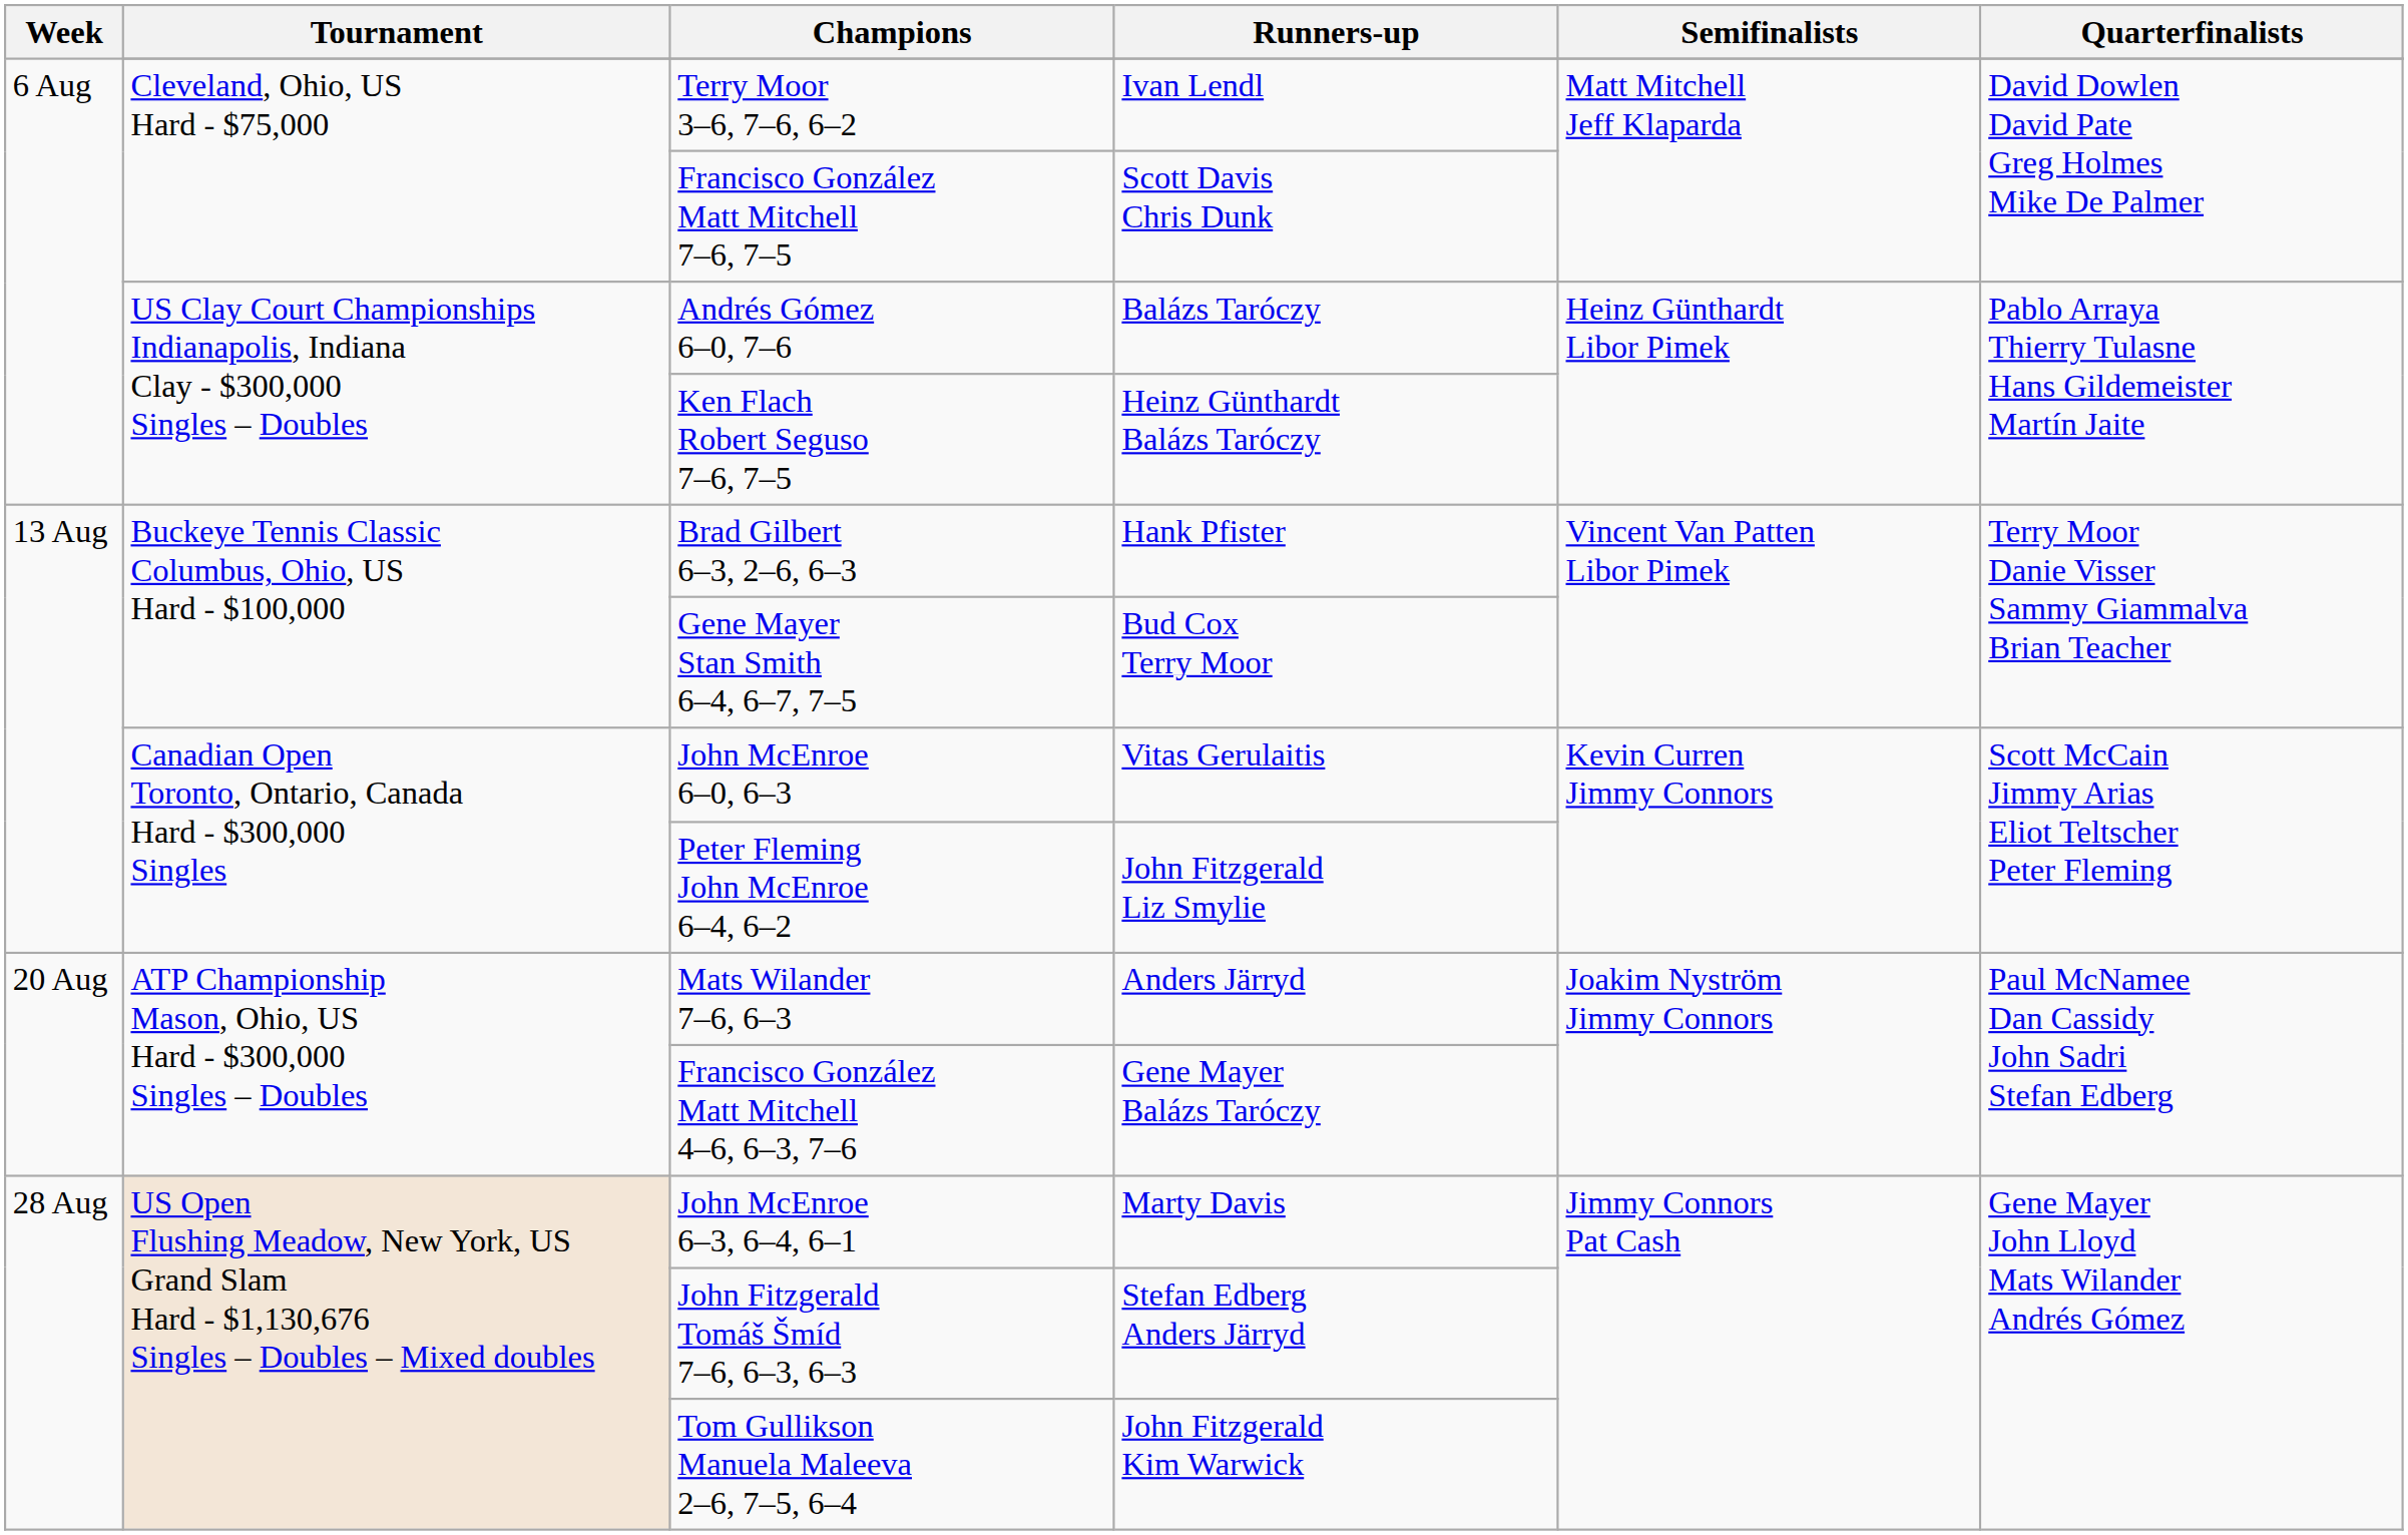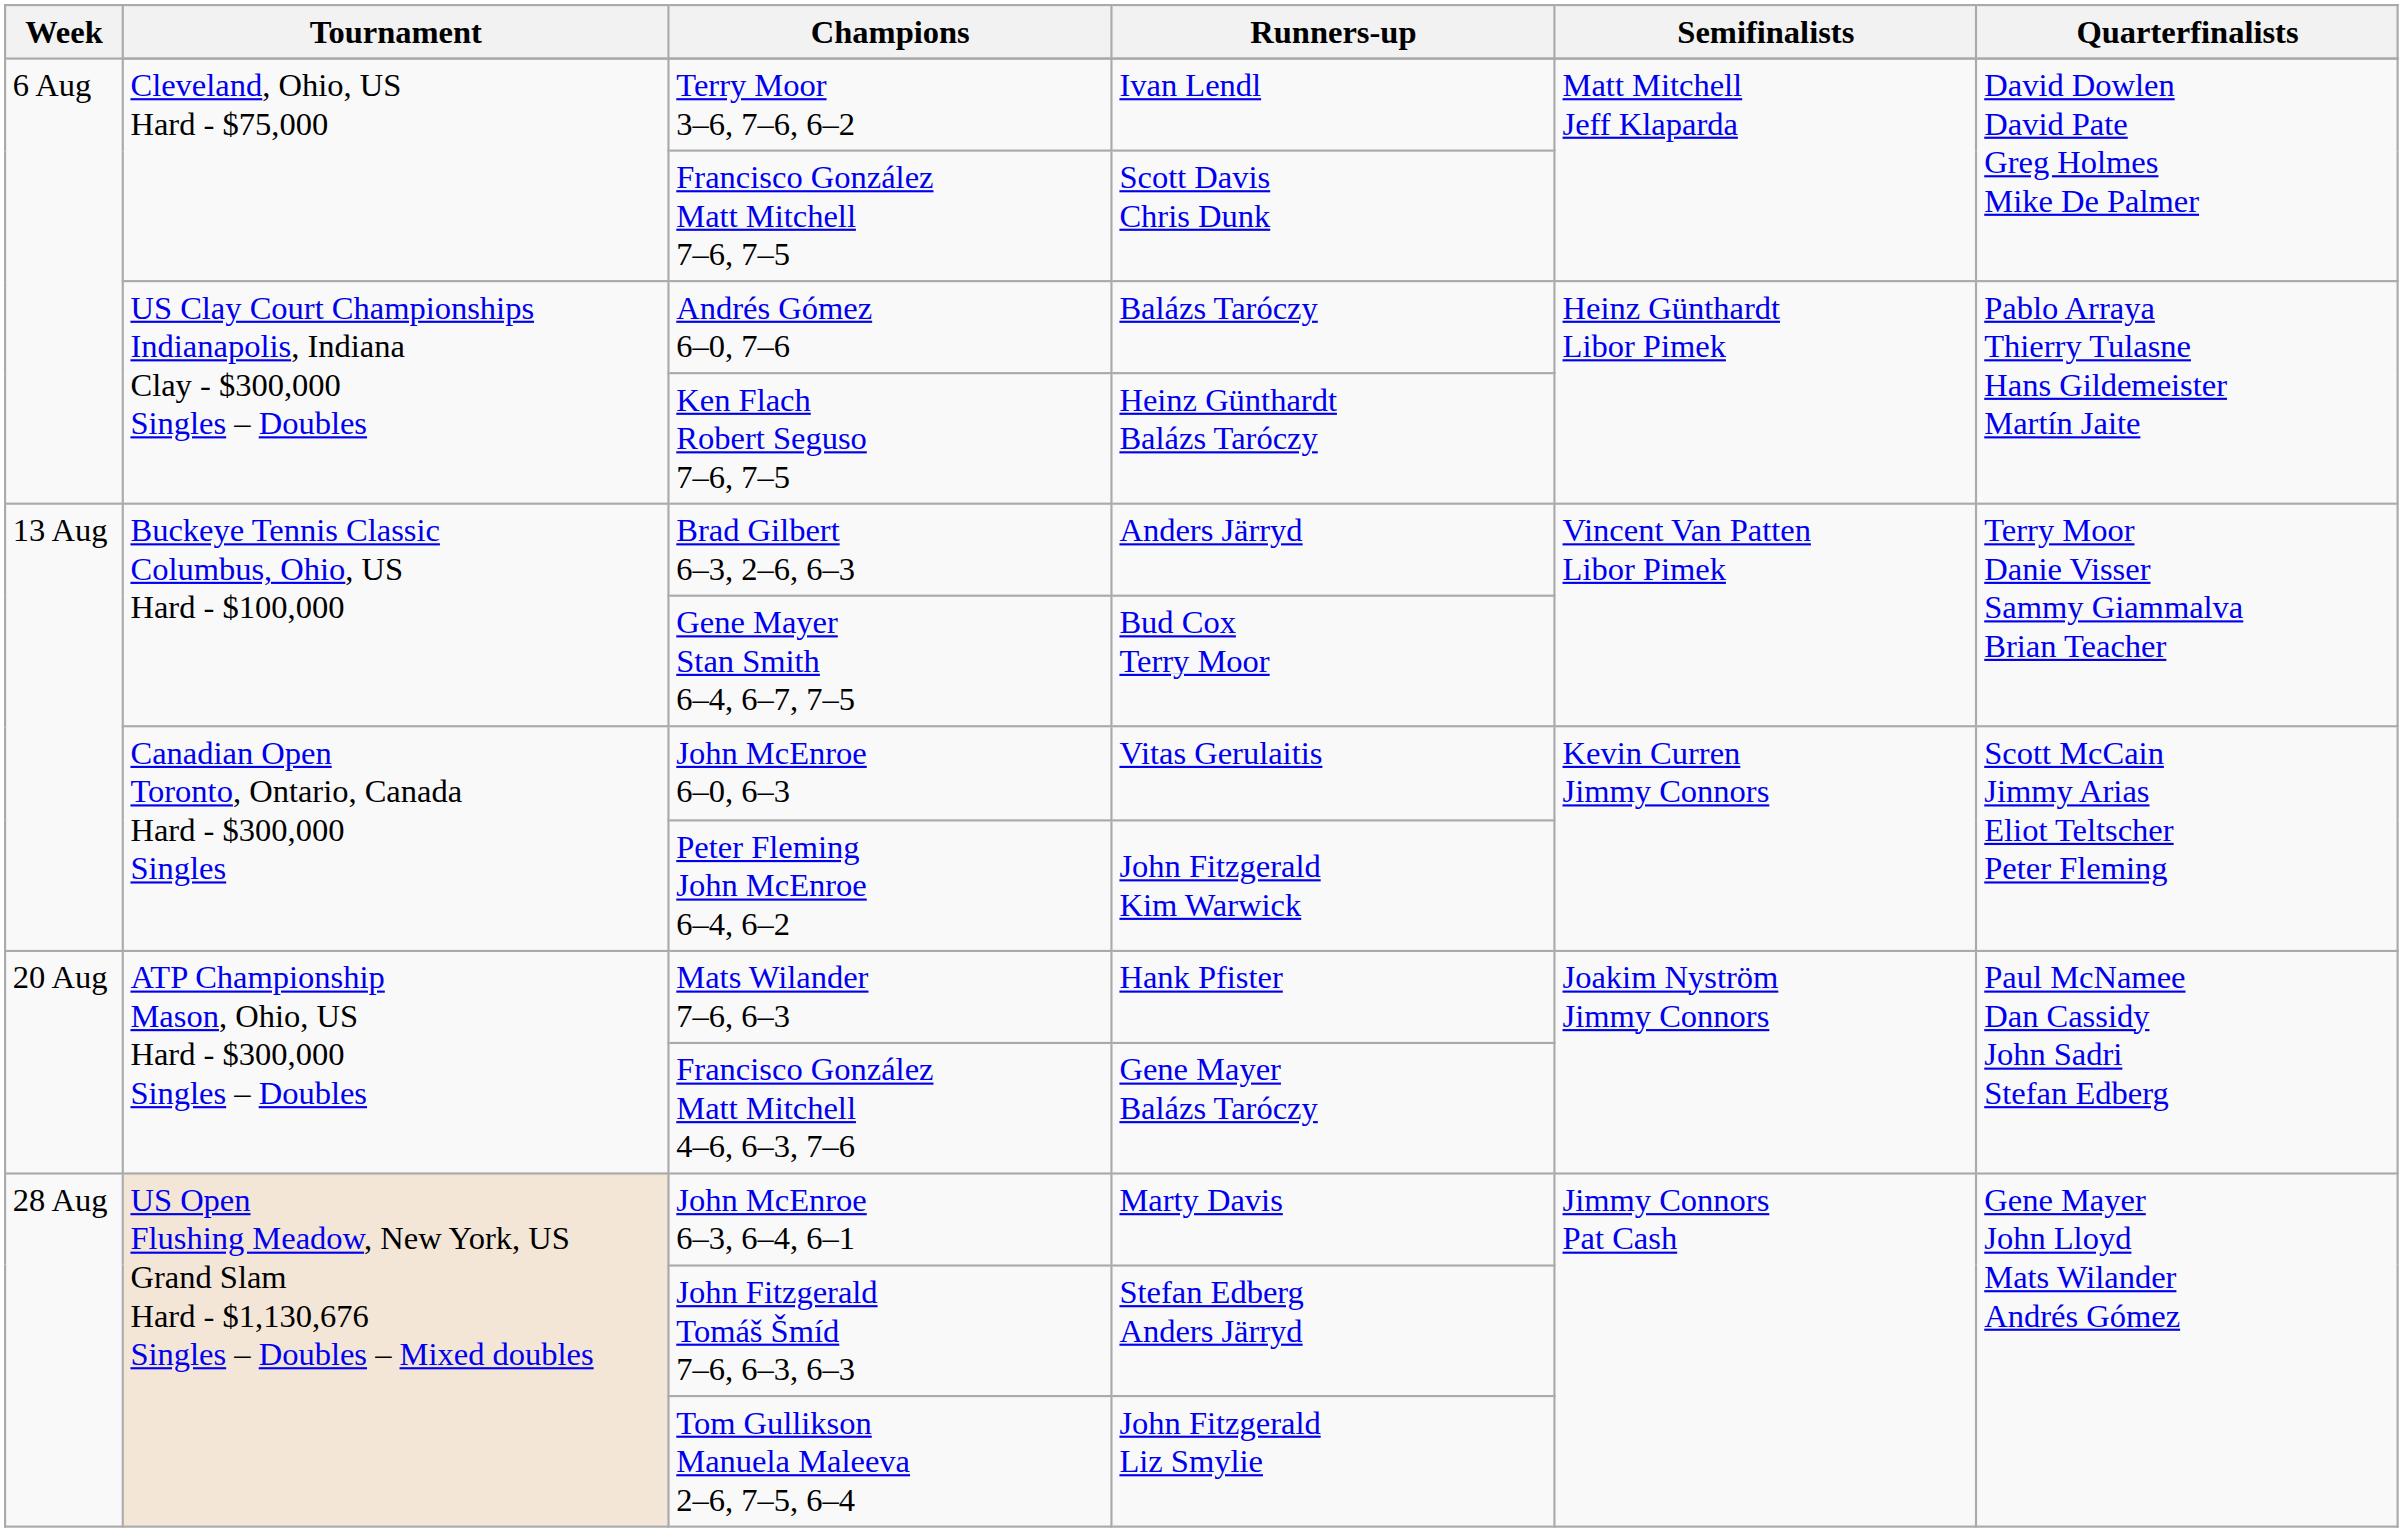Brad Gilbert 6–3, 2–6, 6–3 | Runners-up: Hank Pfister -> Anders Järryd
Peter Fleming John McEnroe 6–4, 6–2 | Runners-up: John Fitzgerald Liz Smylie -> John Fitzgerald Kim Warwick
Mats Wilander 7–6, 6–3 | Runners-up: Anders Järryd -> Hank Pfister
Tom Gullikson Manuela Maleeva 2–6, 7–5, 6–4 | Runners-up: John Fitzgerald Kim Warwick -> John Fitzgerald Liz Smylie
